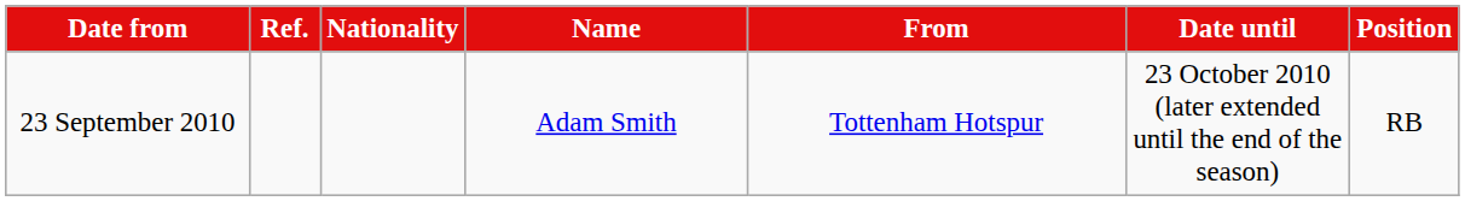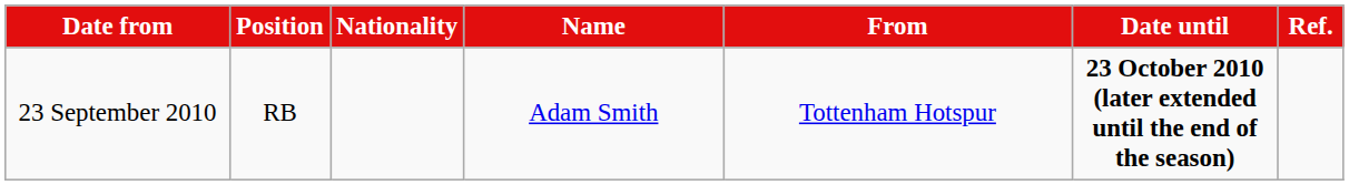columns swapped: Position <-> Ref.
23 September 2010 | Date until: normal -> bold
